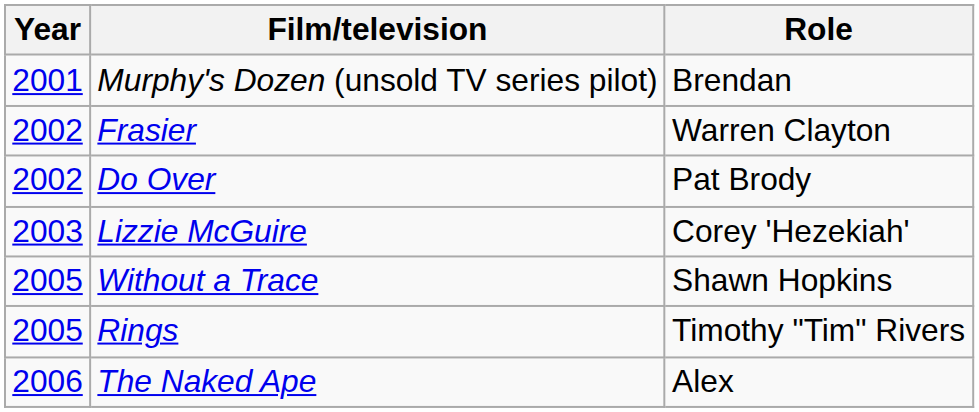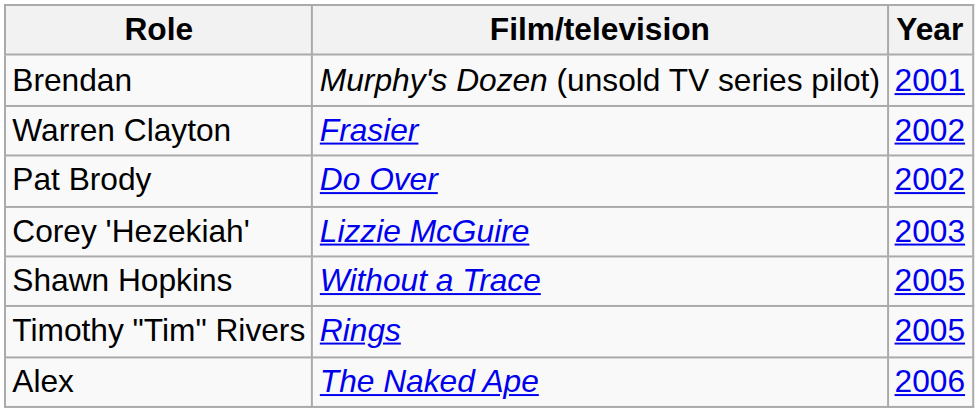columns swapped: Year <-> Role
